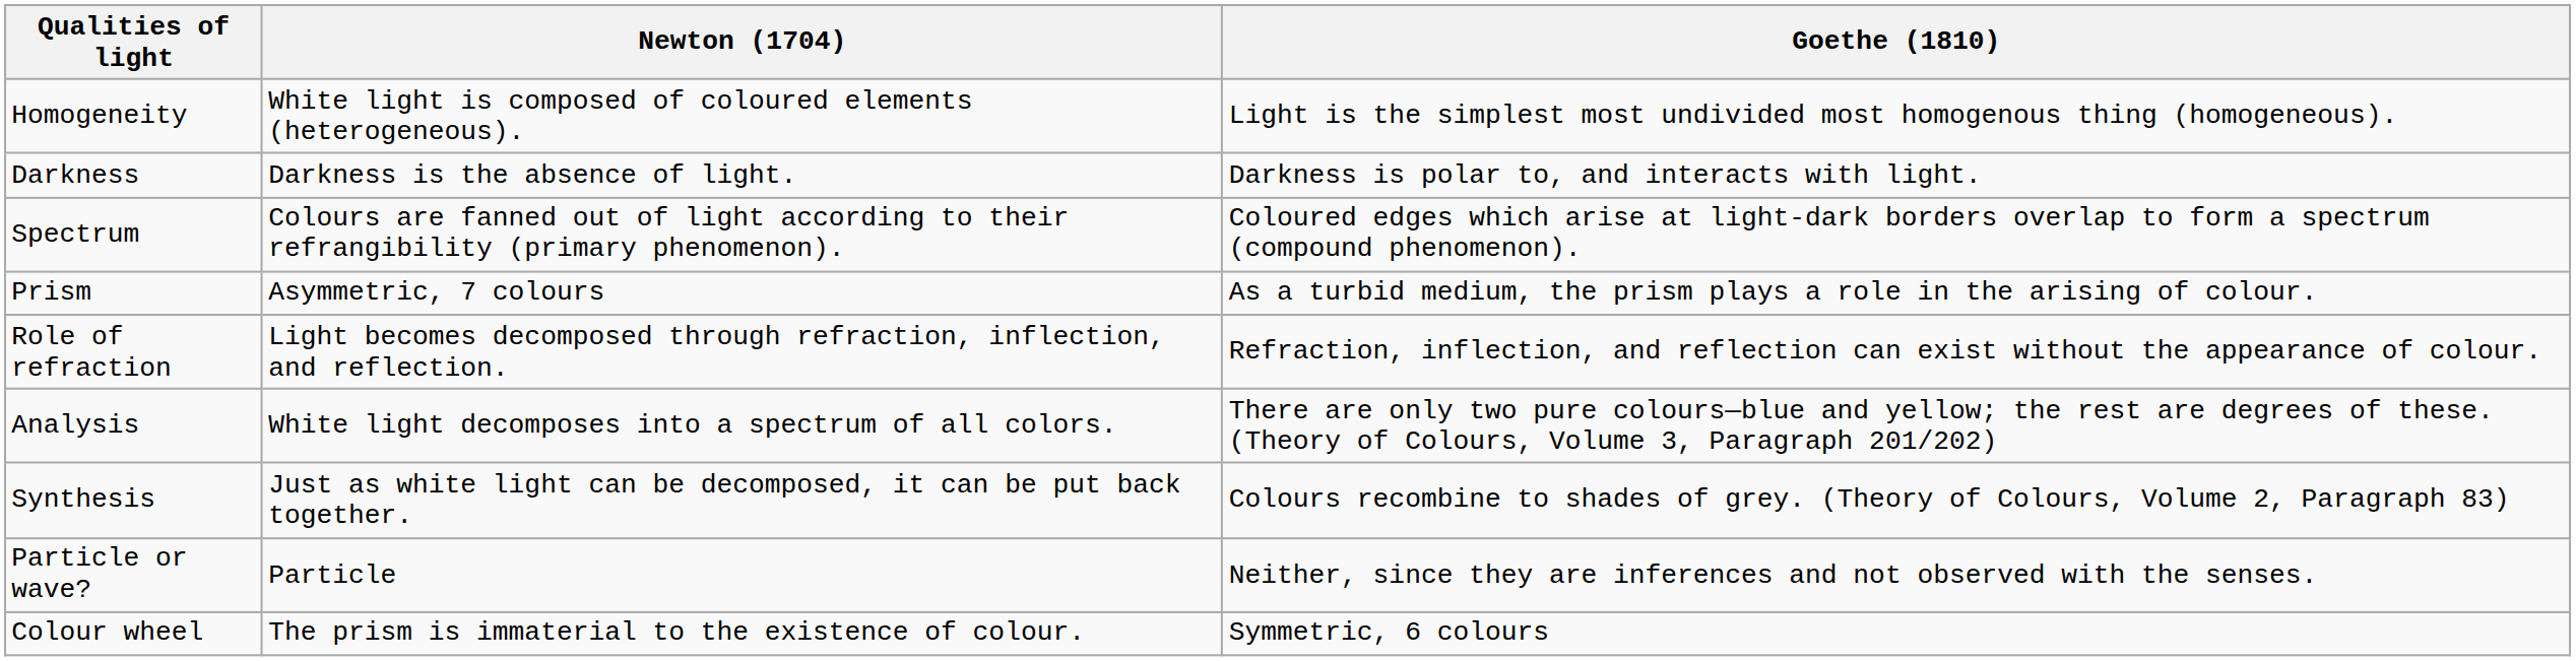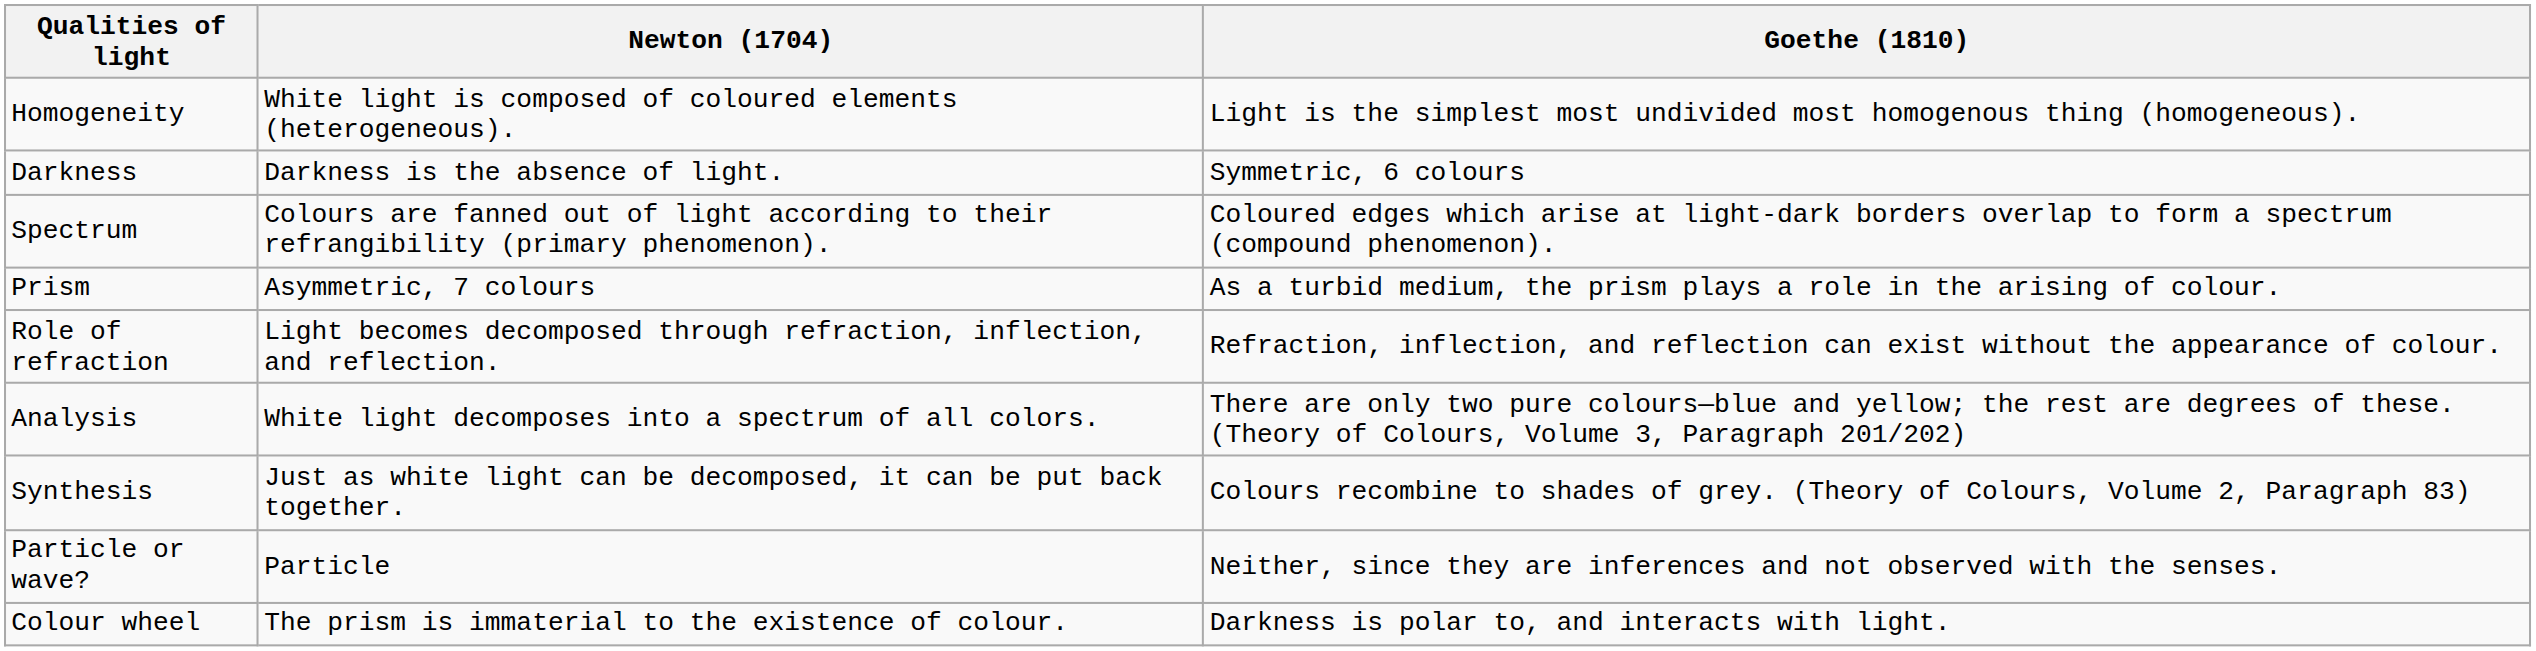Darkness | Goethe (1810): Darkness is polar to, and interacts with light. -> Symmetric, 6 colours
Colour wheel | Goethe (1810): Symmetric, 6 colours -> Darkness is polar to, and interacts with light.
